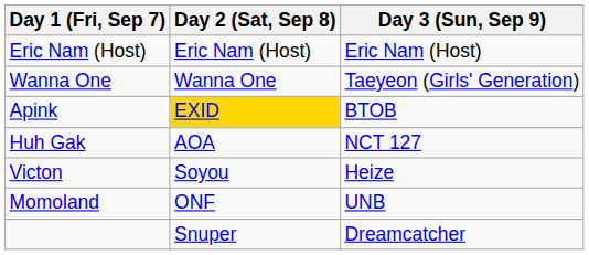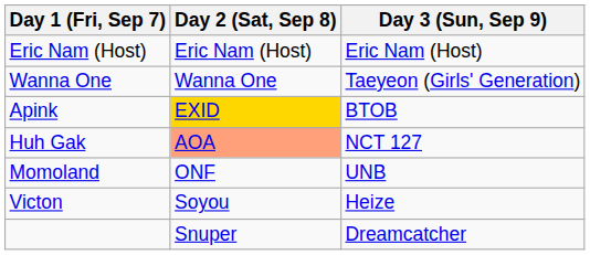Huh Gak | Day 2 (Sat, Sep 8): no background -> lightsalmon background
rows swapped: Victon <-> Momoland
